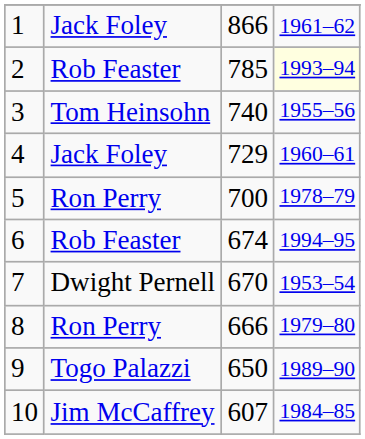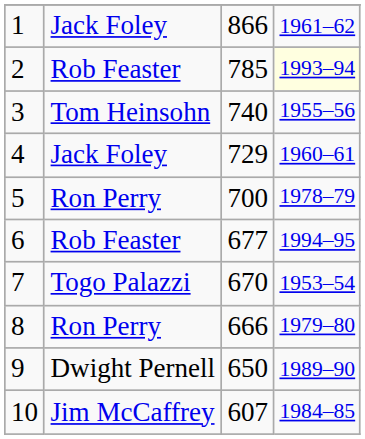6 | column 3: 674 -> 677
7 | column 2: Dwight Pernell -> Togo Palazzi
9 | column 2: Togo Palazzi -> Dwight Pernell
